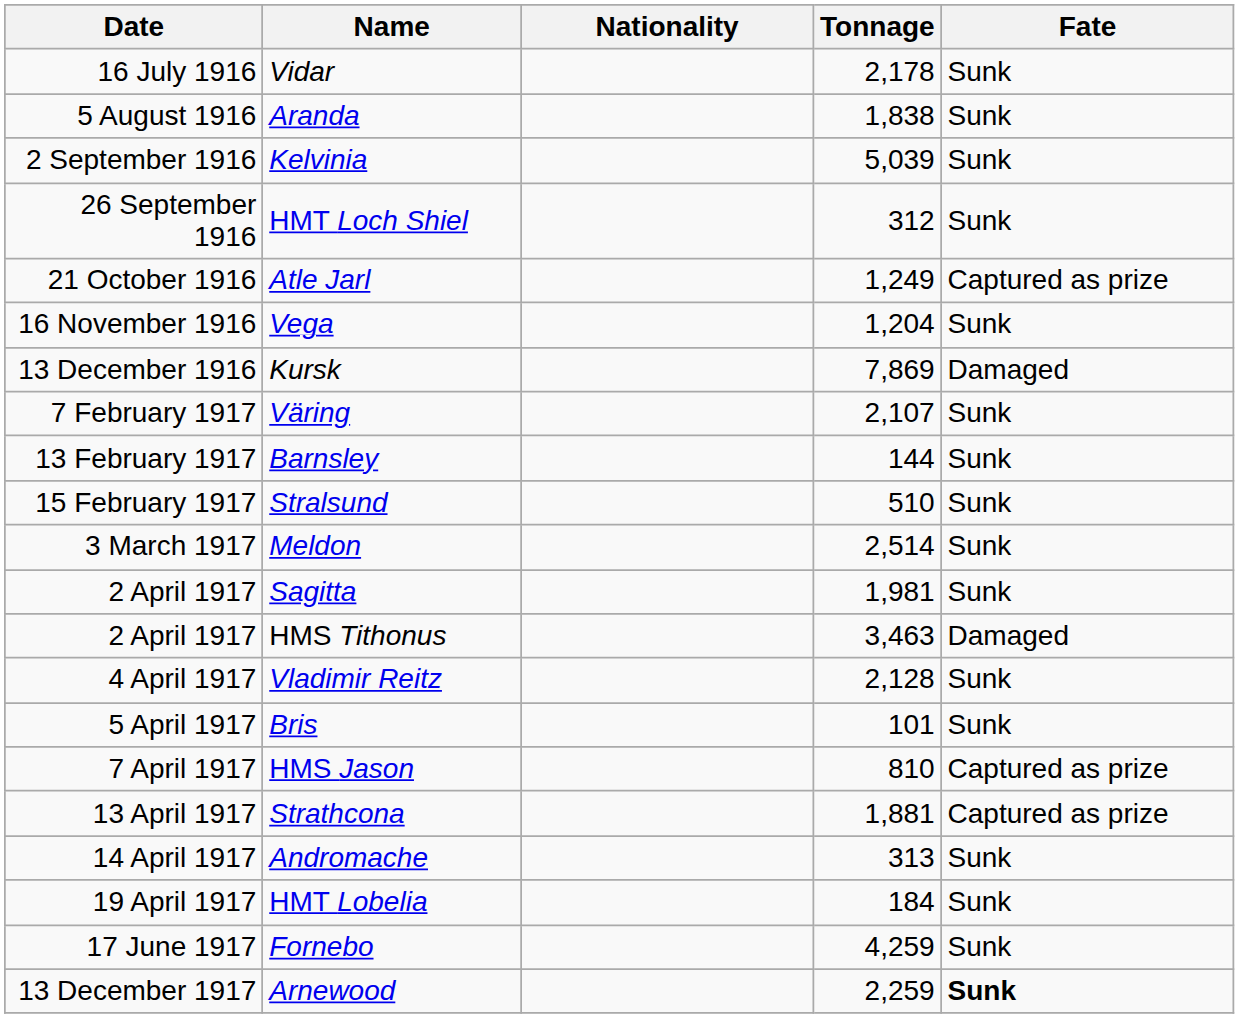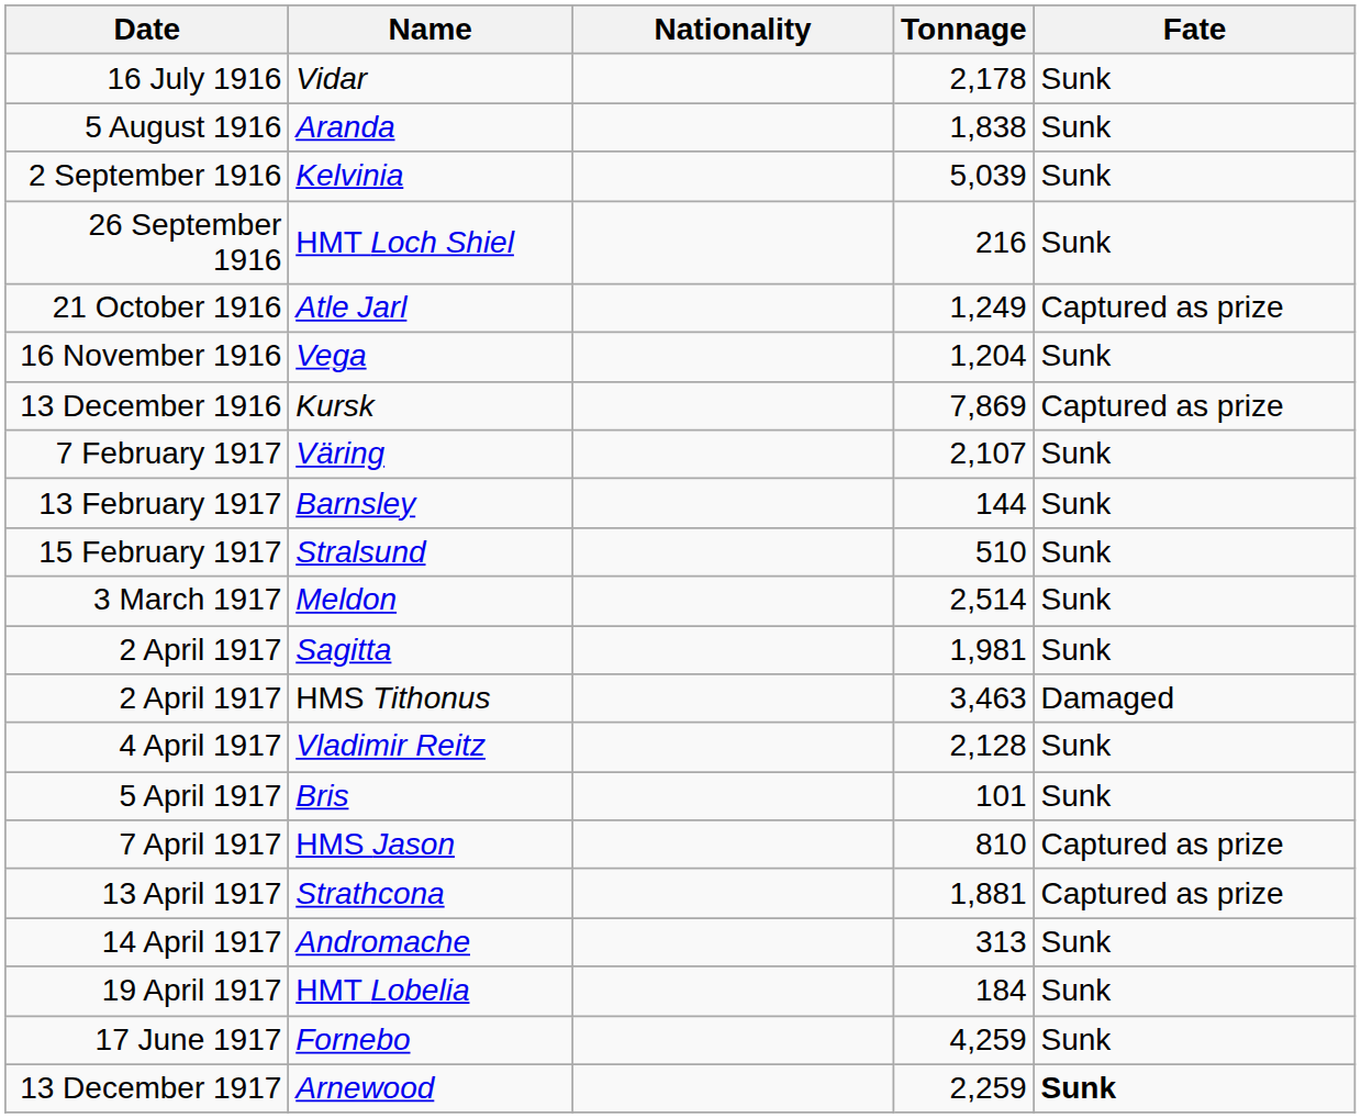HMT Loch Shiel | Tonnage: 312 -> 216
Kursk | Fate: Damaged -> Captured as prize
